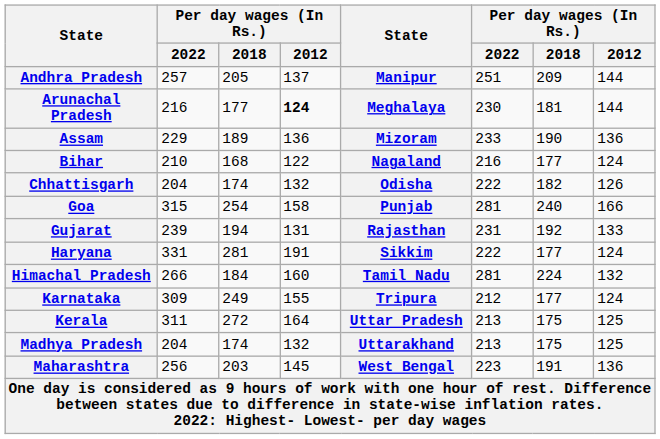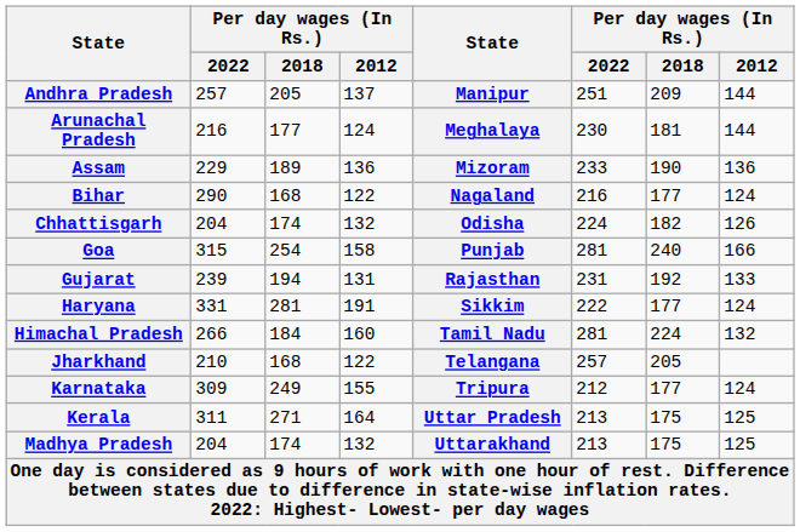Arunachal Pradesh | column 4: bold -> normal
Bihar | column 2: 210 -> 290
Chhattisgarh | column 6: 222 -> 224
+ row: Jharkhand | 210 | 168 | 122 | Telangana | 257 | 205
Kerala | column 3: 272 -> 271
- row: Maharashtra | 256 | 203 | 145 | West Bengal | 223 | 191 | 136
